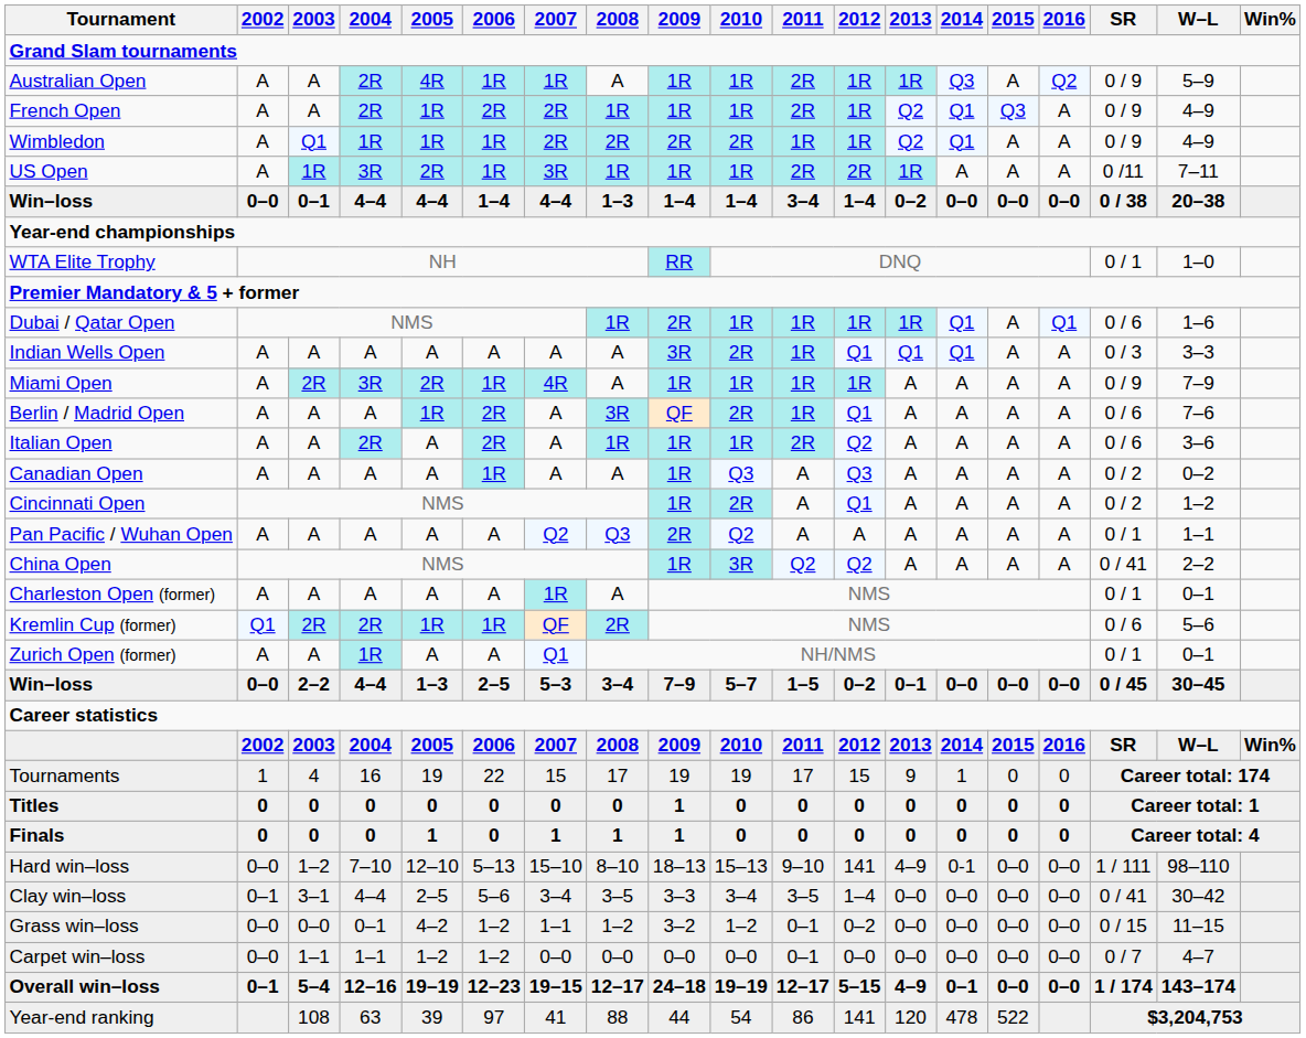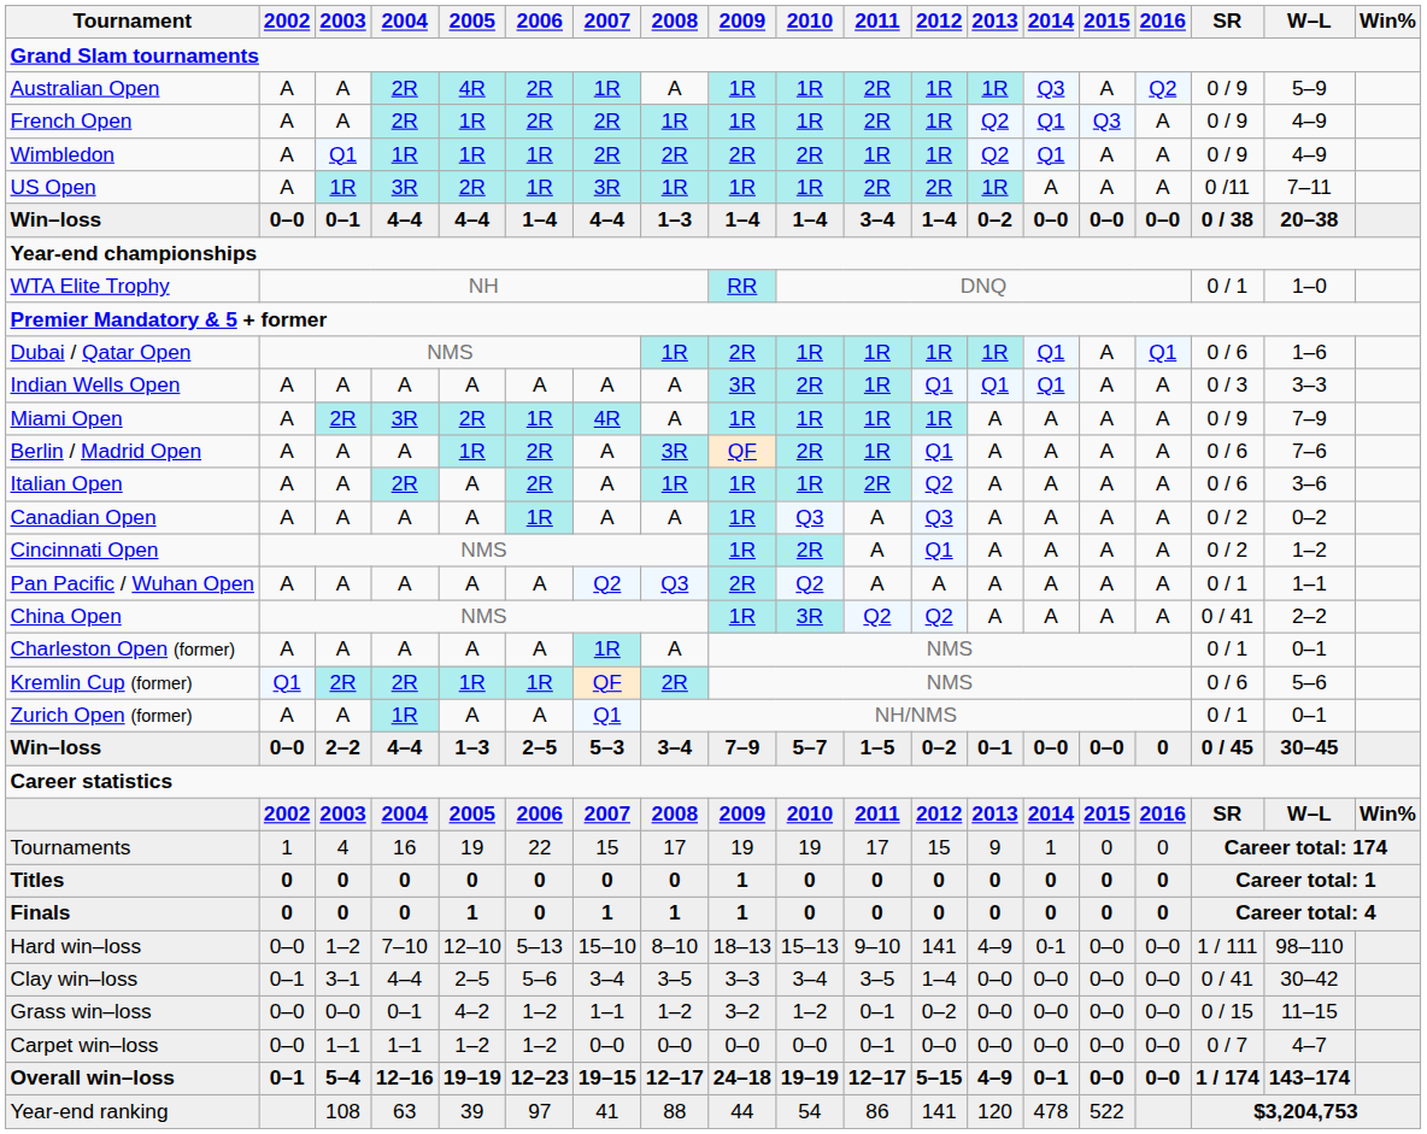Australian Open | 2006: 1R -> 2R
Win–loss / 2–2 | 2016: 0–0 -> 0
